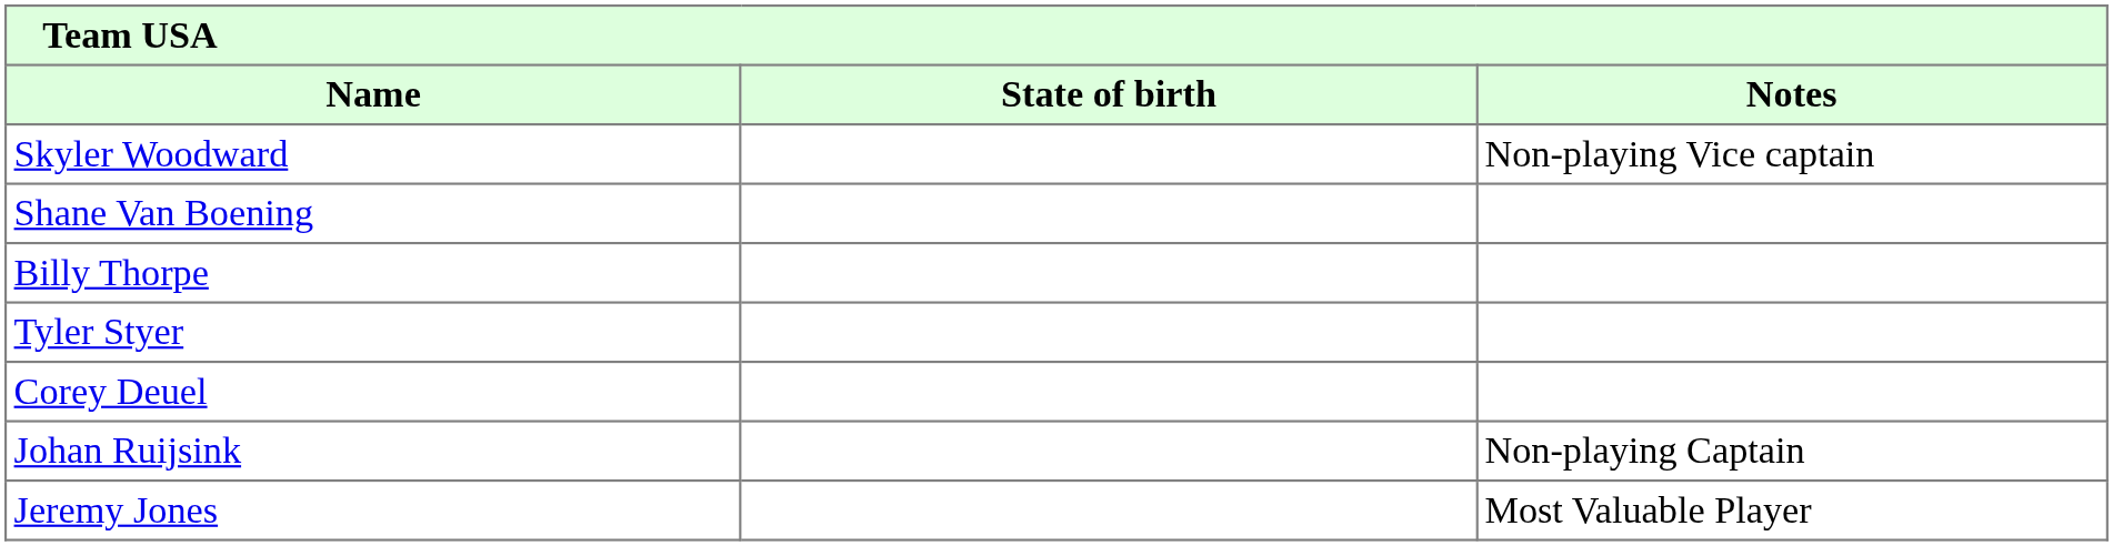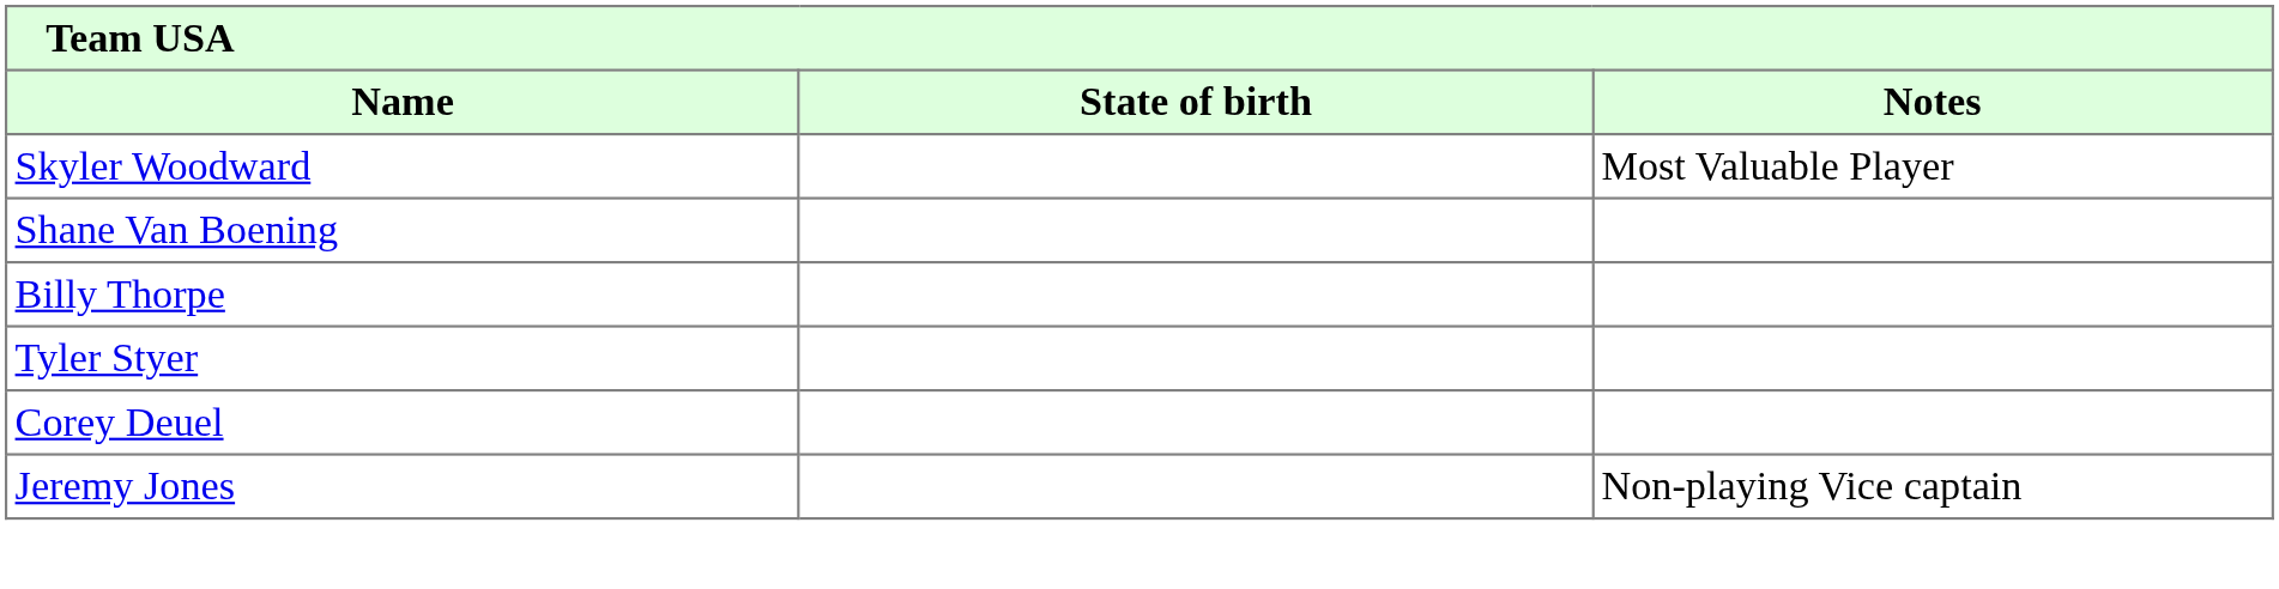Skyler Woodward | Notes: Non-playing Vice captain -> Most Valuable Player
- row: Johan Ruijsink | Non-playing Captain
Jeremy Jones | Notes: Most Valuable Player -> Non-playing Vice captain
